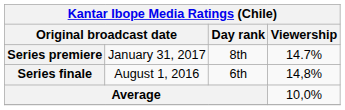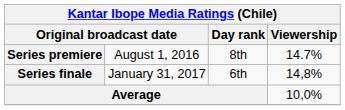Series premiere | column 2: January 31, 2017 -> August 1, 2016
Series finale | column 2: August 1, 2016 -> January 31, 2017
